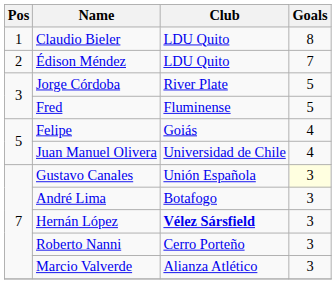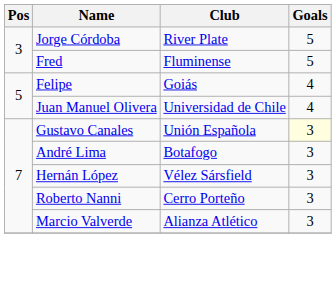- row: 1 | Claudio Bieler | LDU Quito | 8
- row: 2 | Édison Méndez | LDU Quito | 7
Hernán López | Club: bold -> normal
